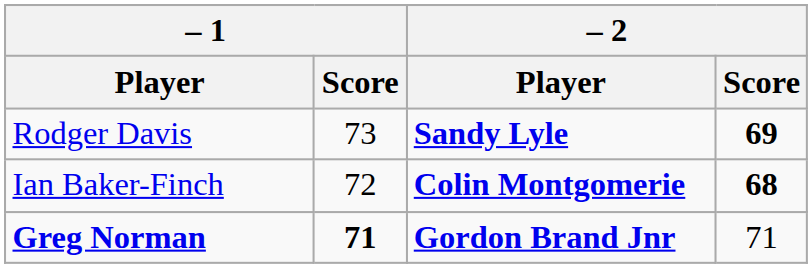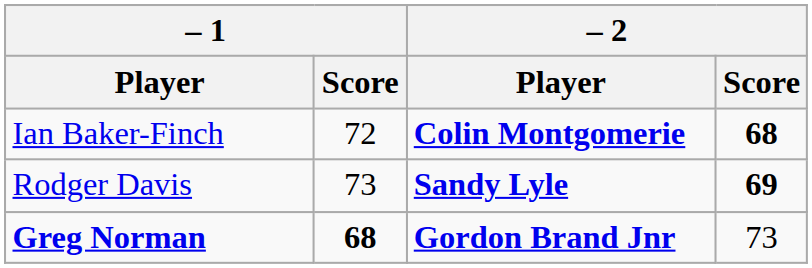rows swapped: Ian Baker-Finch <-> Rodger Davis
Greg Norman | – 1 / Score: 71 -> 68
Greg Norman | – 2 / Score: 71 -> 73
